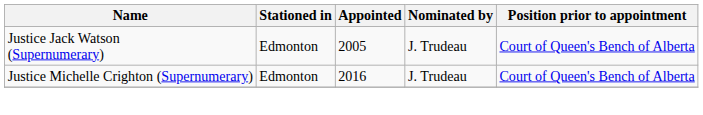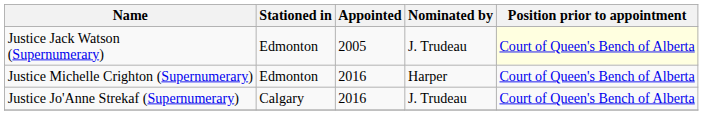Justice Jack Watson (Supernumerary) | Position prior to appointment: no background -> lightyellow background
Justice Michelle Crighton (Supernumerary) | Nominated by: J. Trudeau -> Harper
+ row: Justice Jo'Anne Strekaf (Supernumerary) | Calgary | 2016 | J. Trudeau | Court of Queen's Bench of Alberta
